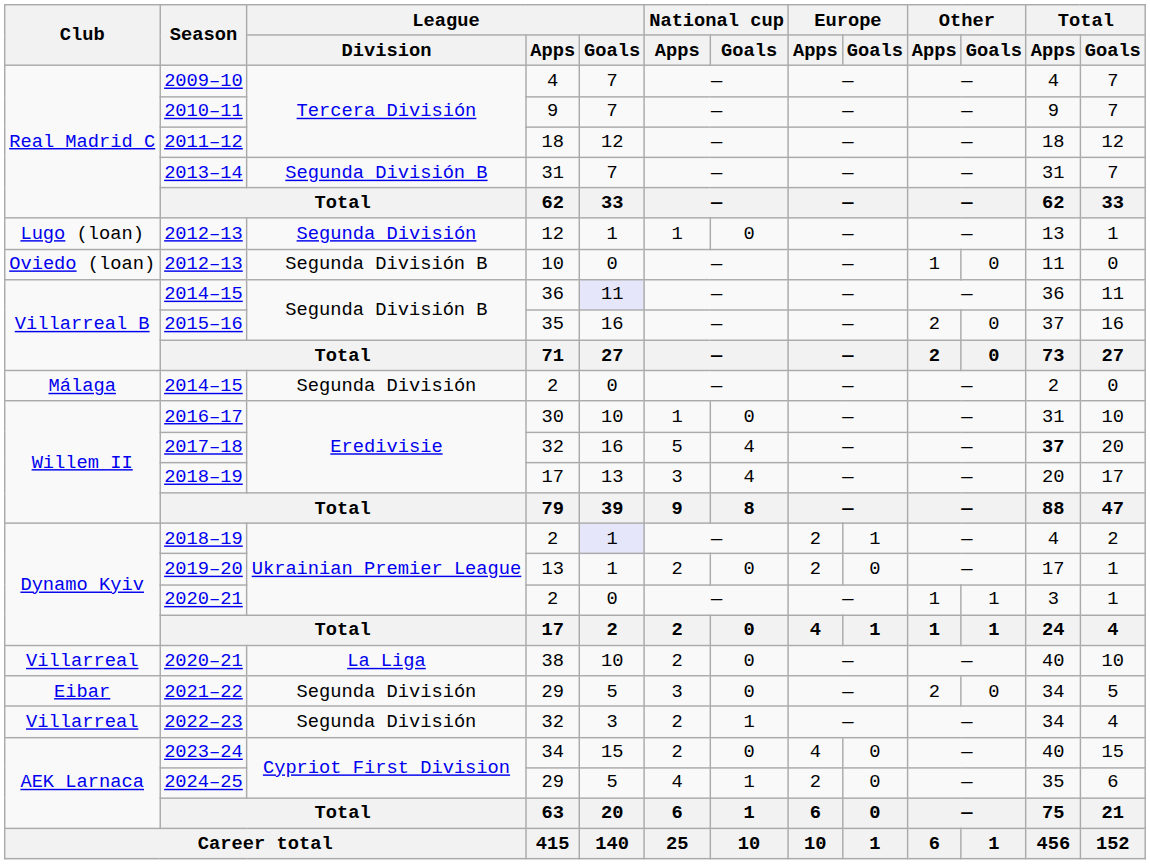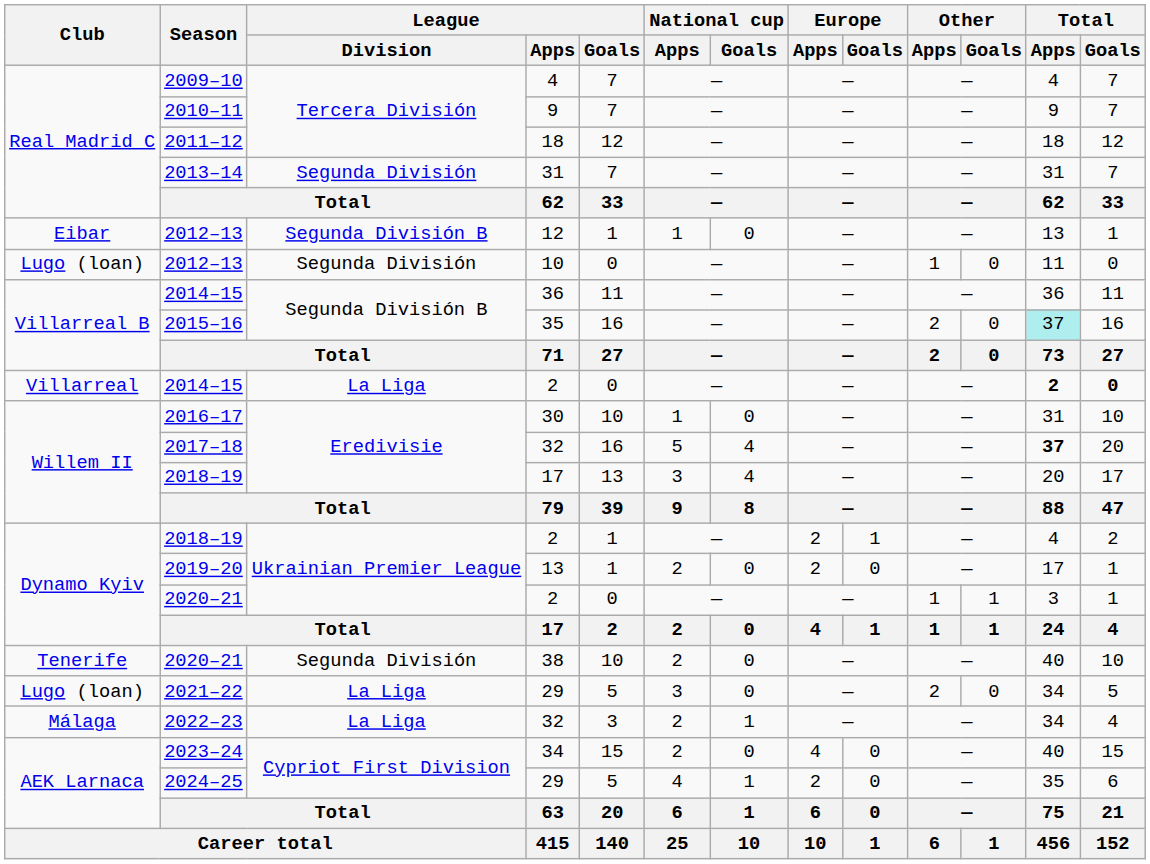2013–14 | League / Division: Segunda División B -> Segunda División
2012–13 / 12 | Club: Lugo (loan) -> Eibar
2012–13 / 12 | League / Division: Segunda División -> Segunda División B
2012–13 / 10 | Club: Oviedo (loan) -> Lugo (loan)
2012–13 / 10 | League / Division: Segunda División B -> Segunda División
2014–15 / 36 | League / Goals: lavender background -> no background
2015–16 | Total / Apps: no background -> paleturquoise background
2014–15 / 2 | Club: Málaga -> Villarreal
2014–15 / 2 | League / Division: Segunda División -> La Liga
2014–15 / 2 | Total / Apps: normal -> bold
2014–15 / 2 | Total / Goals: normal -> bold
2018–19 / 2 | League / Goals: lavender background -> no background
2020–21 / 38 | Club: Villarreal -> Tenerife
2020–21 / 38 | League / Division: La Liga -> Segunda División
2021–22 | Club: Eibar -> Lugo (loan)
2021–22 | League / Division: Segunda División -> La Liga
2022–23 | Club: Villarreal -> Málaga
2022–23 | League / Division: Segunda División -> La Liga
